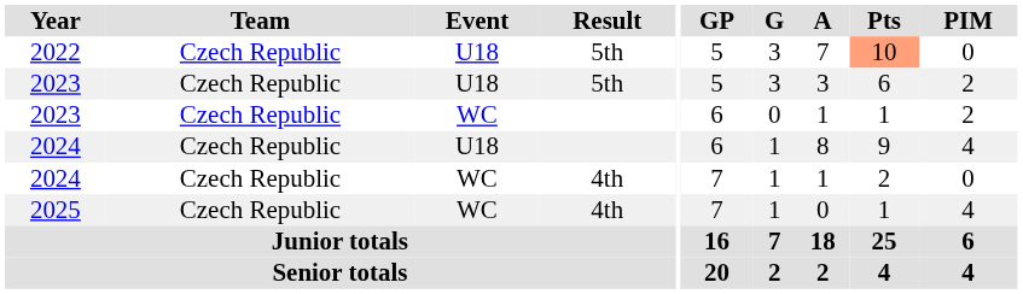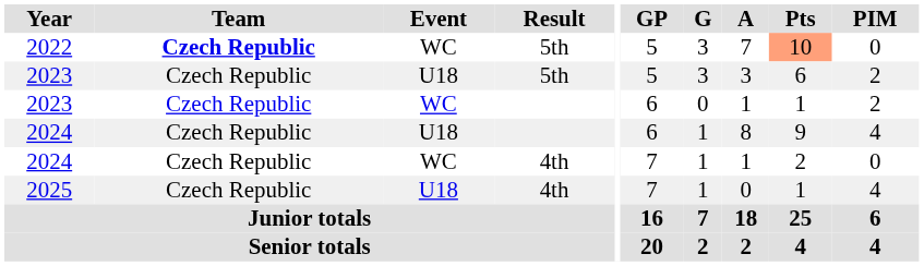2022 | Team: normal -> bold
2022 | Event: U18 -> WC
2025 | Event: WC -> U18
